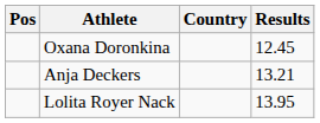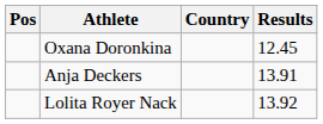Anja Deckers | Results: 13.21 -> 13.91
Lolita Royer Nack | Results: 13.95 -> 13.92
